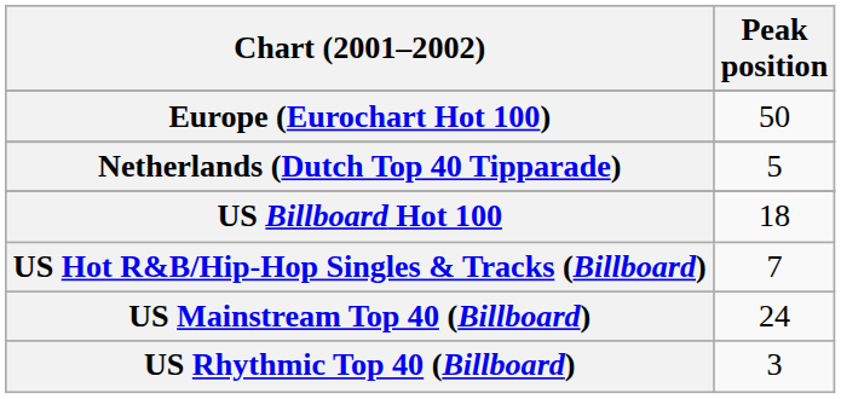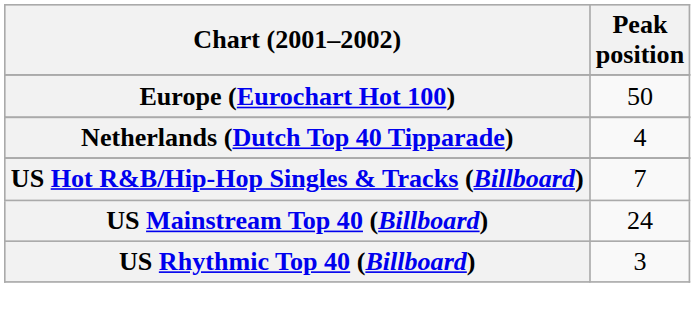Netherlands (Dutch Top 40 Tipparade) | Peak position: 5 -> 4
- row: US Billboard Hot 100 | 18
